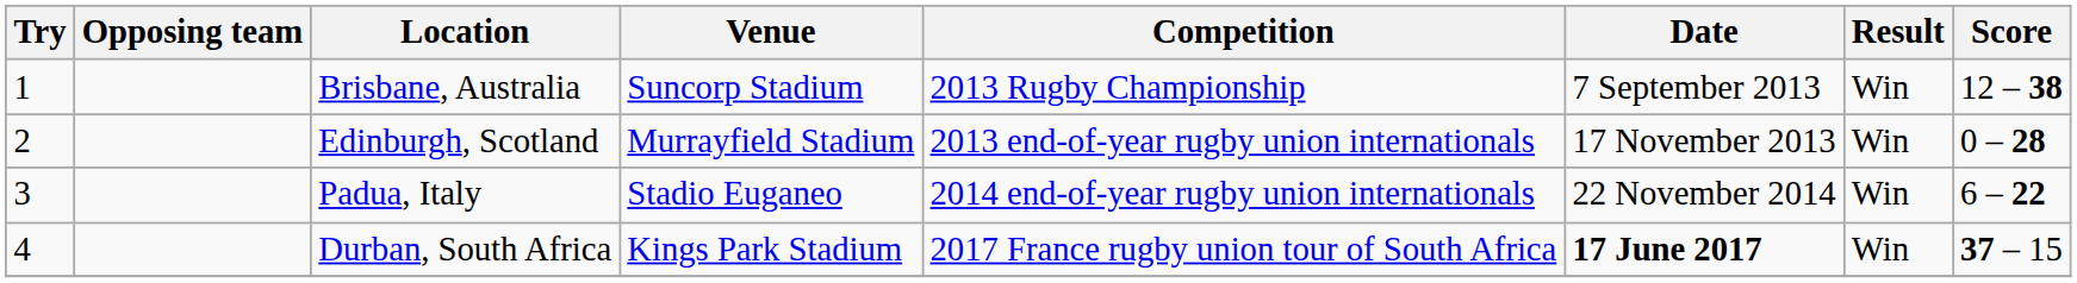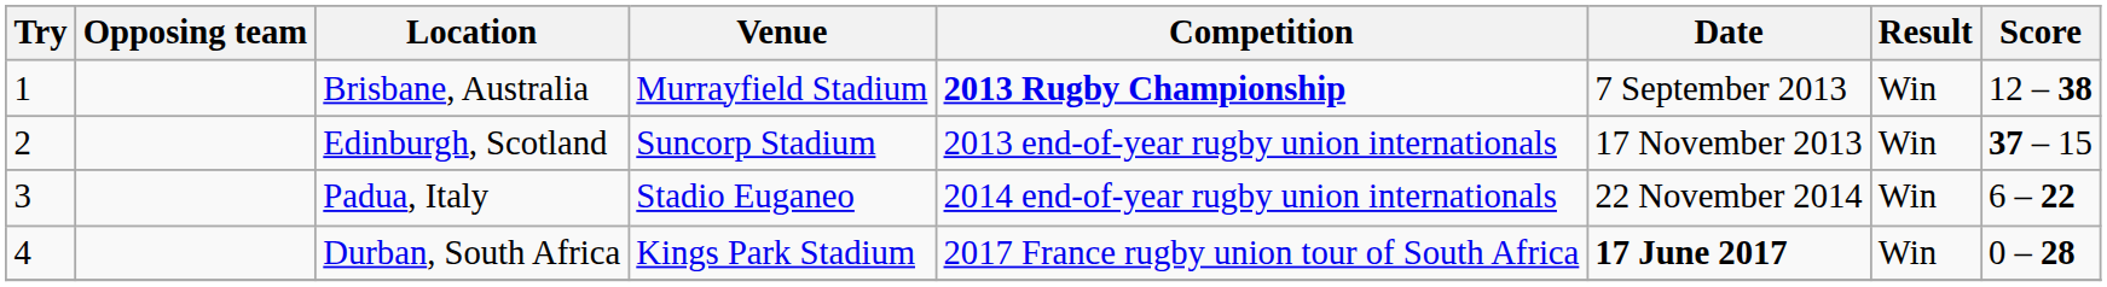Brisbane, Australia | Venue: Suncorp Stadium -> Murrayfield Stadium
Brisbane, Australia | Competition: normal -> bold
Edinburgh, Scotland | Venue: Murrayfield Stadium -> Suncorp Stadium
Edinburgh, Scotland | Score: 0 – 28 -> 37 – 15
Durban, South Africa | Score: 37 – 15 -> 0 – 28
